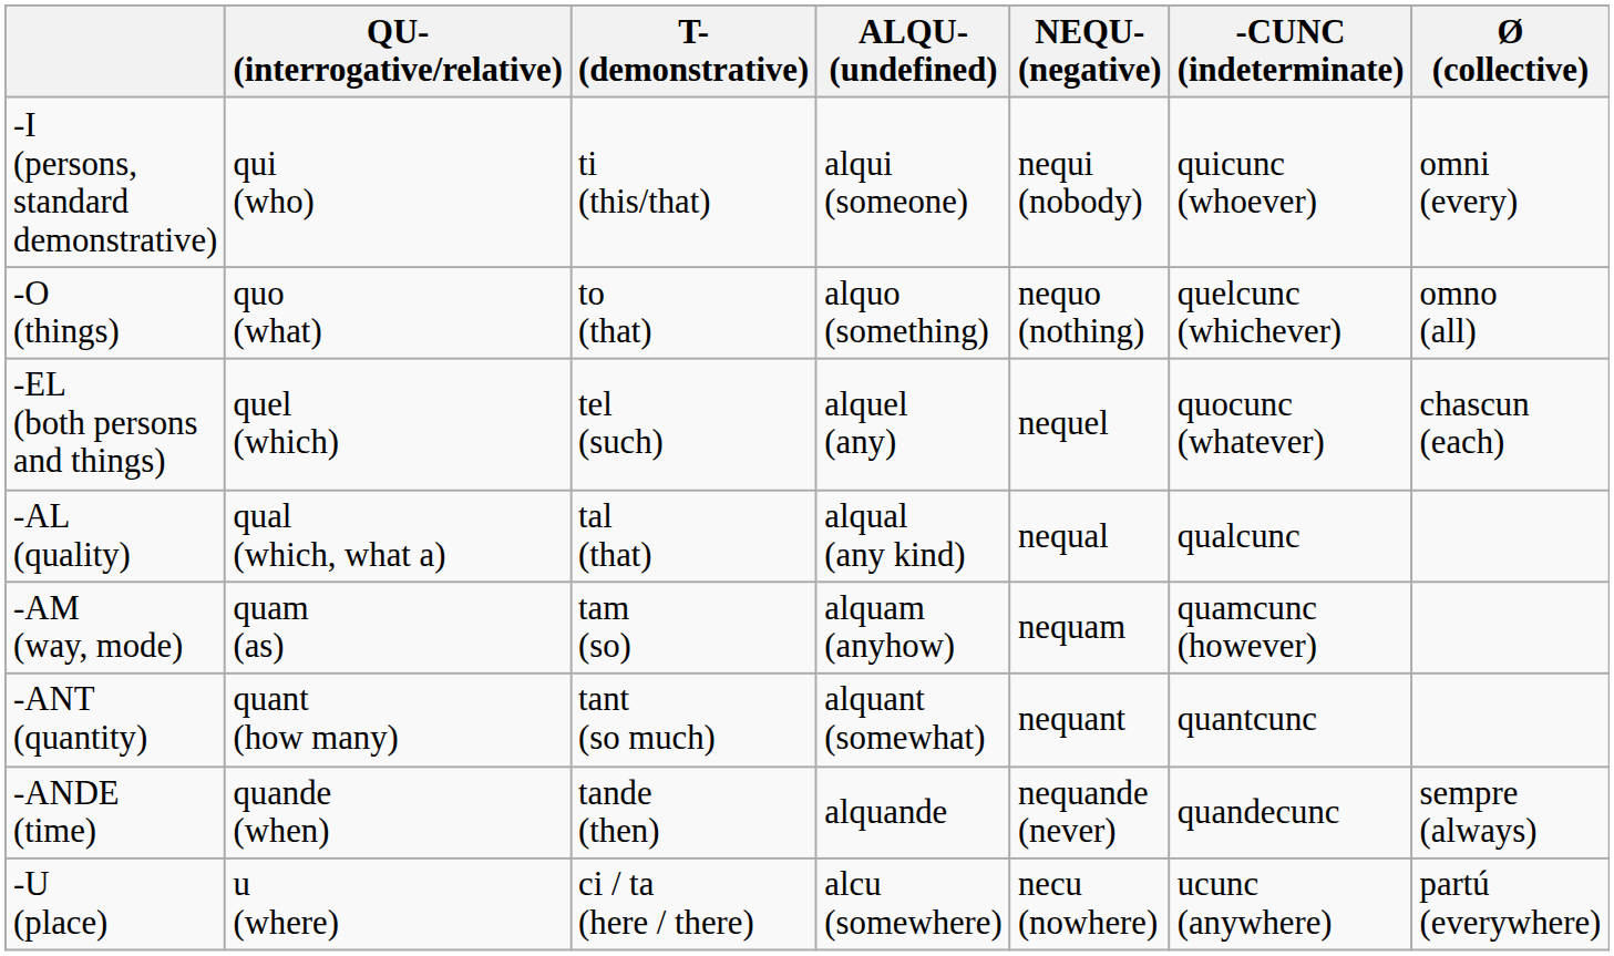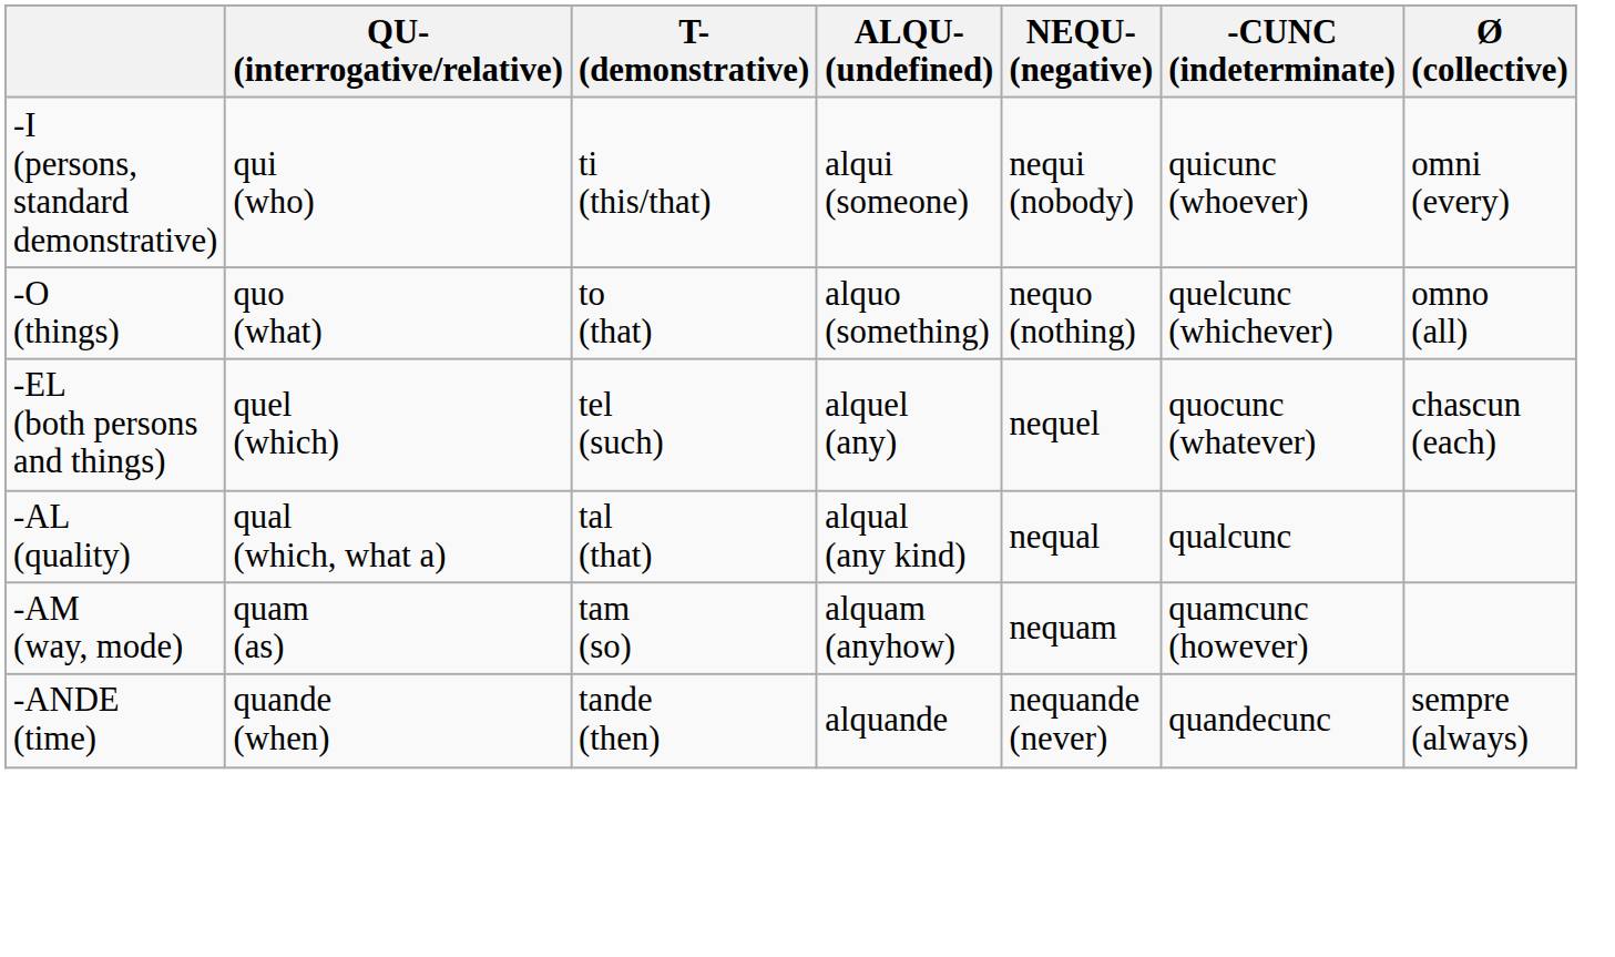- row: -ANT (quantity) | quant (how many) | tant (so much) | alquant (somewhat) | nequant | quantcunc
- row: -U (place) | u (where) | ci / ta (here / there) | alcu (somewhere) | necu (nowhere) | ucunc (anywhere) | partú (everywhere)
